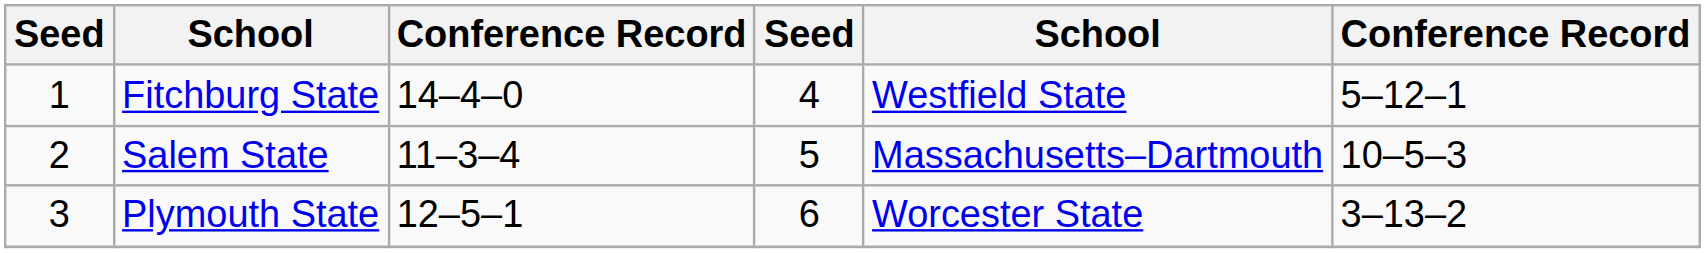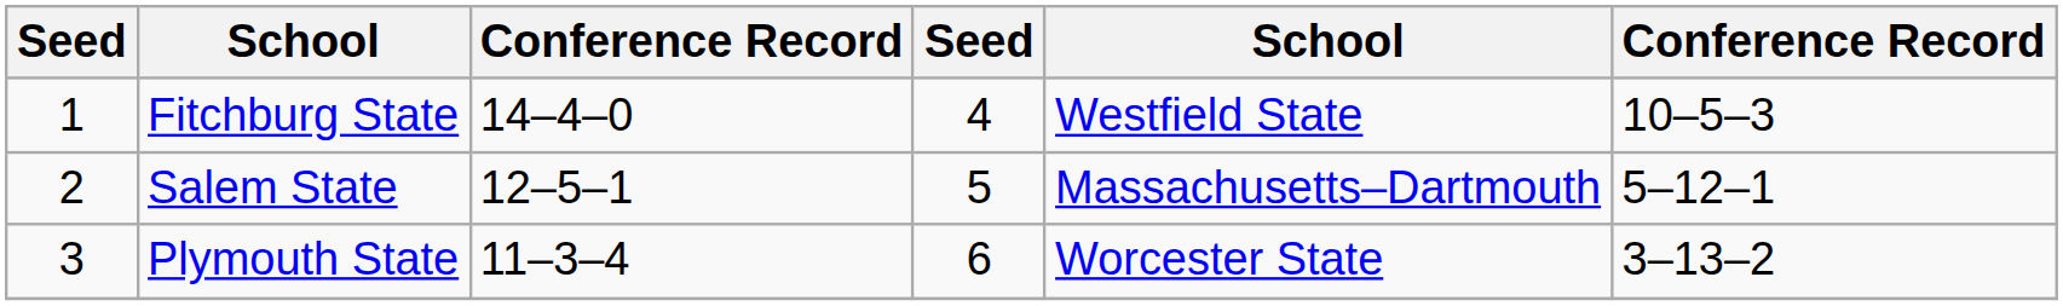Fitchburg State | column 6: 5–12–1 -> 10–5–3
Salem State | column 3: 11–3–4 -> 12–5–1
Salem State | column 6: 10–5–3 -> 5–12–1
Plymouth State | column 3: 12–5–1 -> 11–3–4
